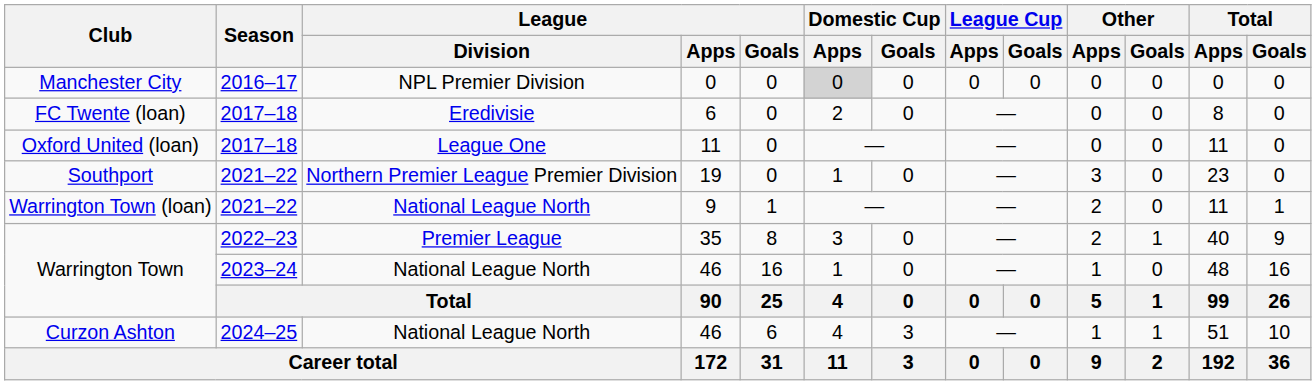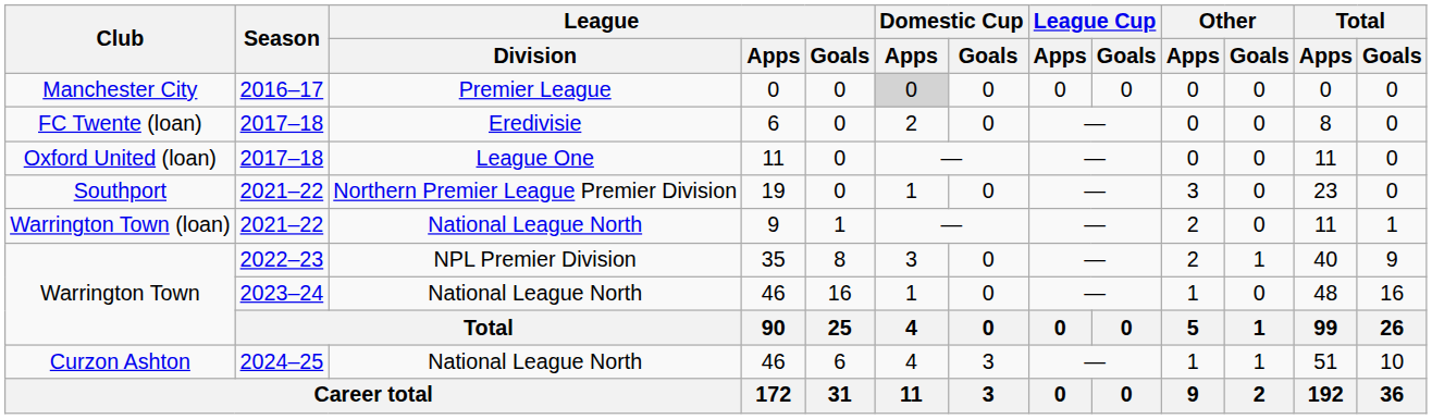Manchester City | League / Division: NPL Premier Division -> Premier League
Warrington Town / 35 | League / Division: Premier League -> NPL Premier Division
